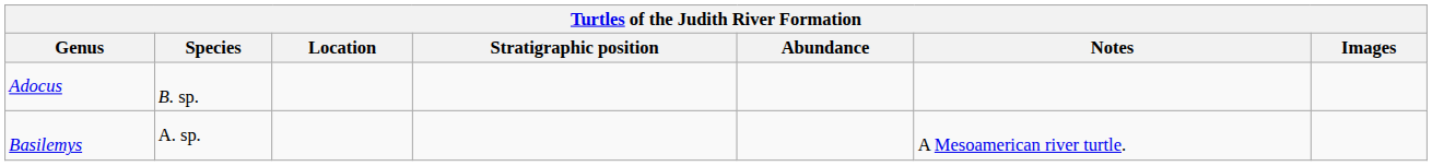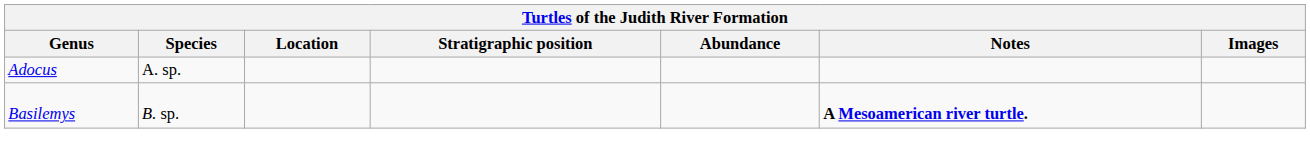Adocus | Species: B. sp. -> A. sp.
Basilemys | Species: A. sp. -> B. sp.
Basilemys | Notes: normal -> bold
